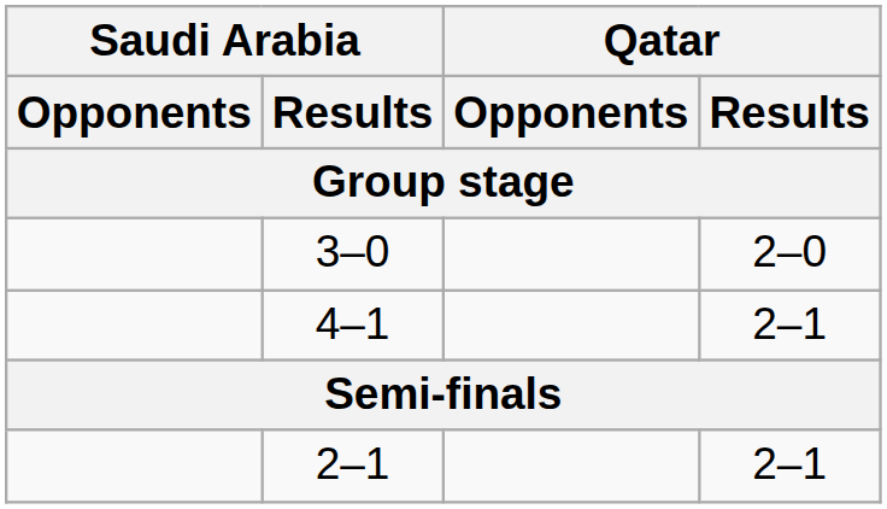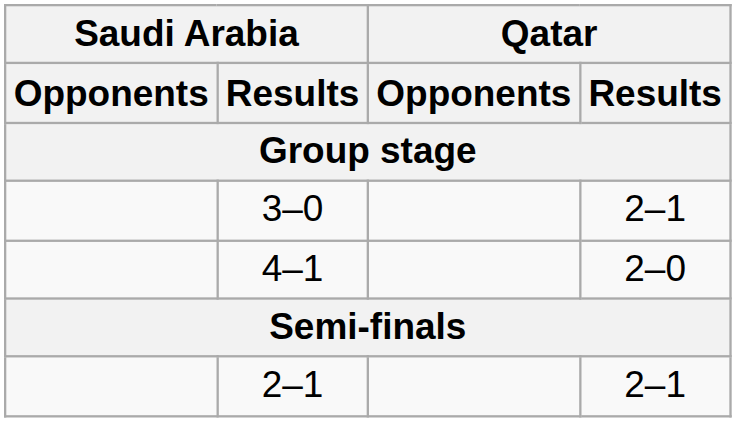3–0 | Qatar / Results: 2–0 -> 2–1
4–1 | Qatar / Results: 2–1 -> 2–0
